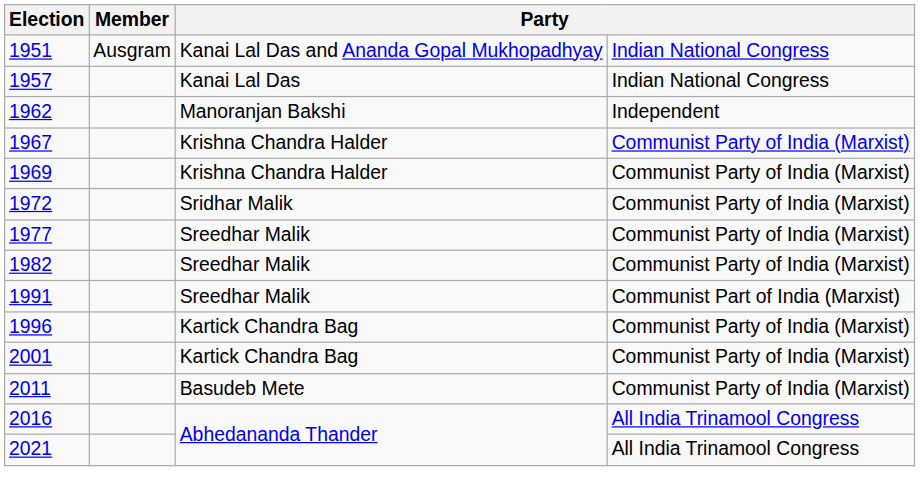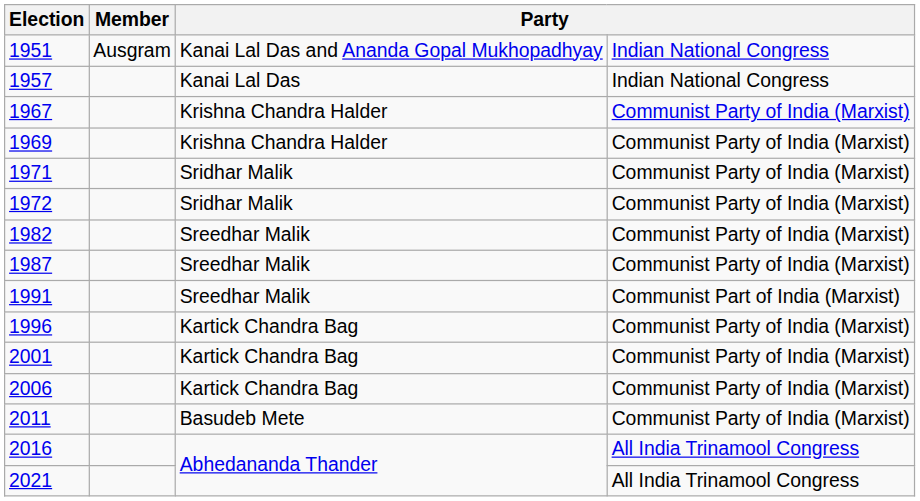- row: 1962 | Manoranjan Bakshi | Independent
+ row: 1971 | Sridhar Malik | Communist Party of India (Marxist)
- row: 1977 | Sreedhar Malik | Communist Party of India (Marxist)
+ row: 1987 | Sreedhar Malik | Communist Party of India (Marxist)
+ row: 2006 | Kartick Chandra Bag | Communist Party of India (Marxist)
